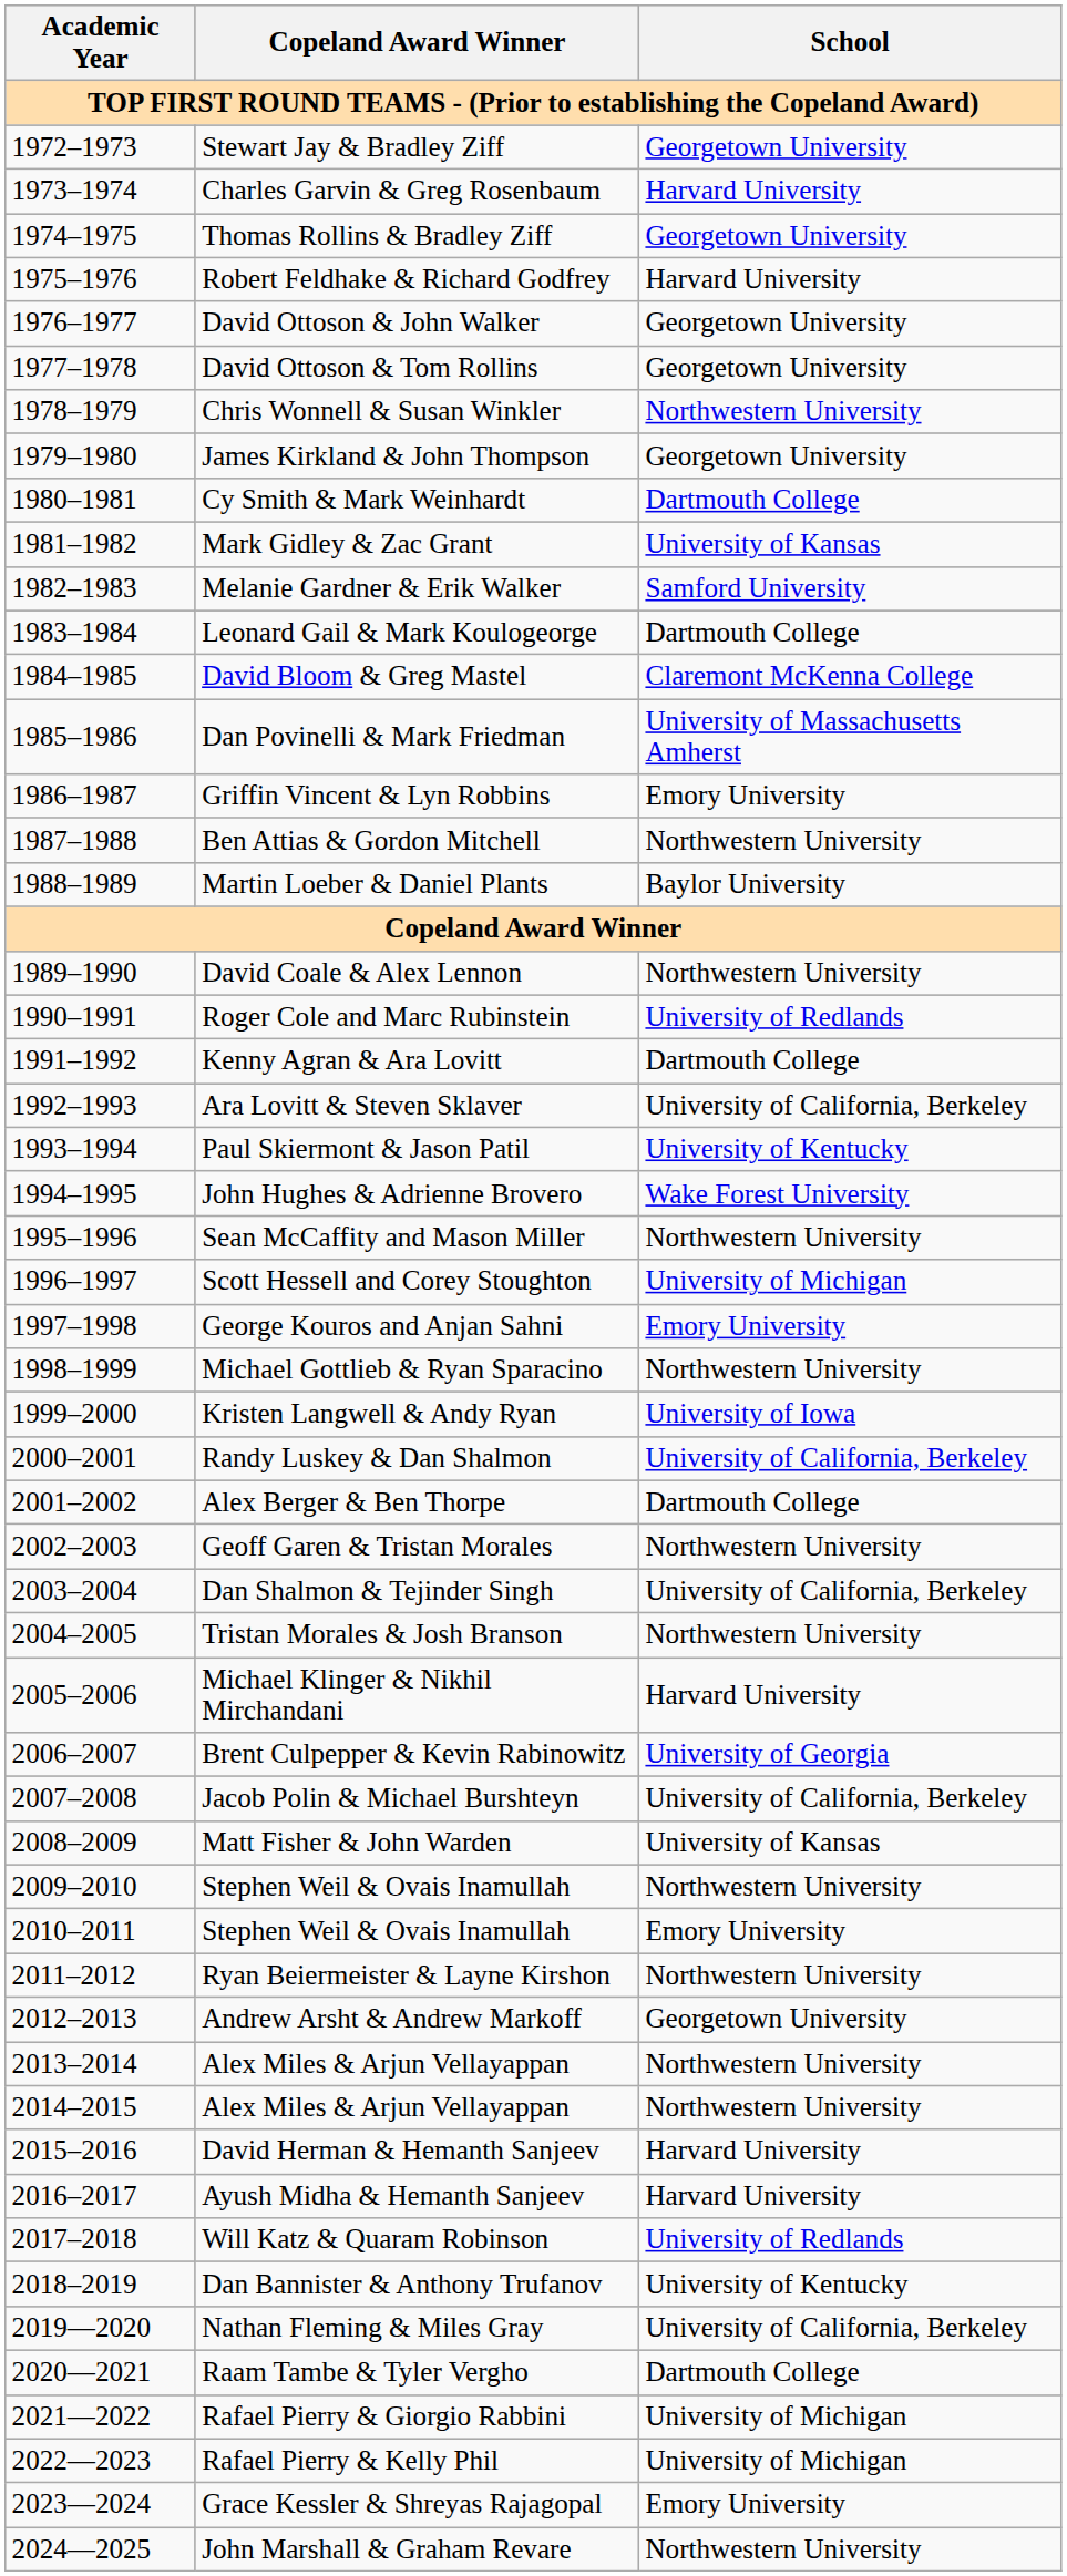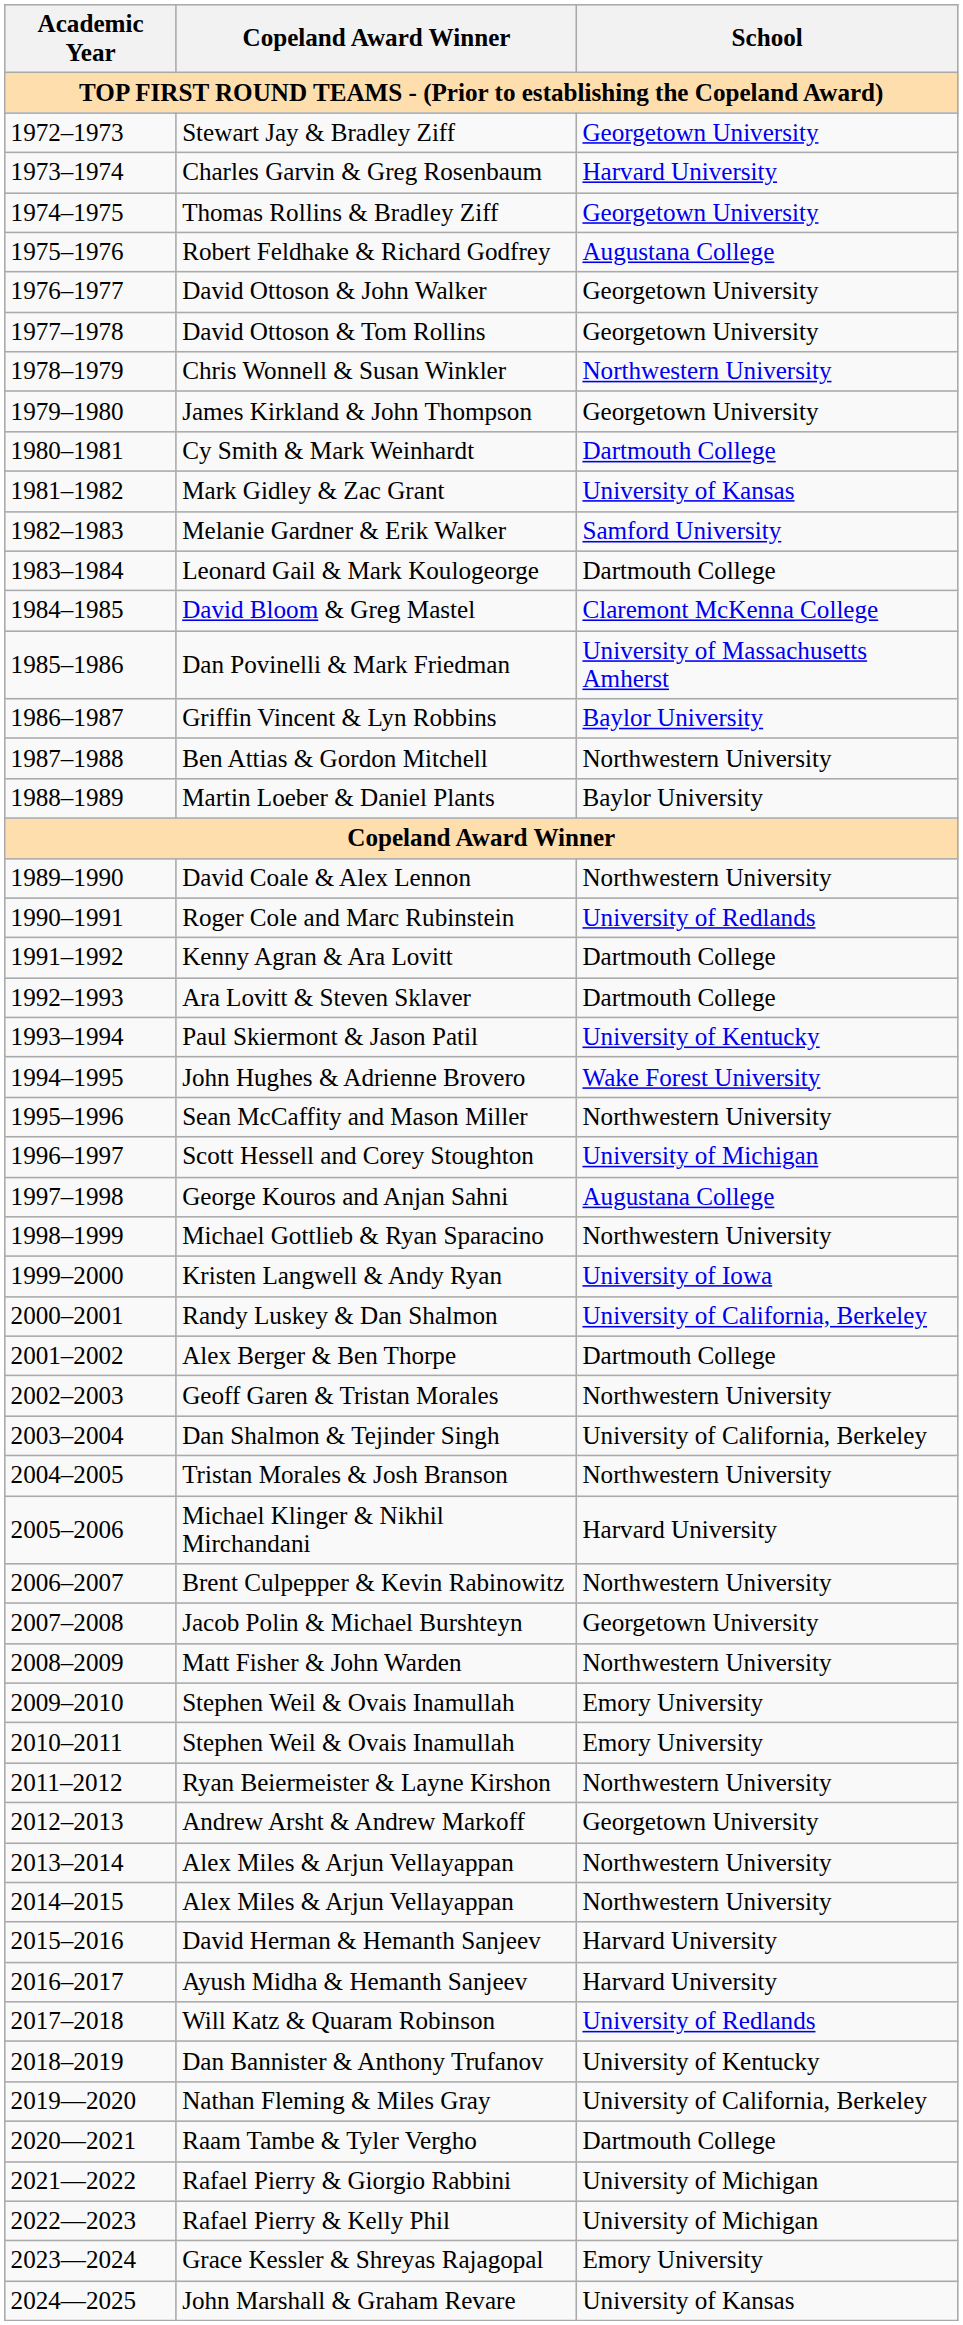Robert Feldhake & Richard Godfrey | School: Harvard University -> Augustana College
Griffin Vincent & Lyn Robbins | School: Emory University -> Baylor University
Ara Lovitt & Steven Sklaver | School: University of California, Berkeley -> Dartmouth College
George Kouros and Anjan Sahni | School: Emory University -> Augustana College
Brent Culpepper & Kevin Rabinowitz | School: University of Georgia -> Northwestern University
Jacob Polin & Michael Burshteyn | School: University of California, Berkeley -> Georgetown University
Matt Fisher & John Warden | School: University of Kansas -> Northwestern University
2009–2010 / Stephen Weil & Ovais Inamullah | School: Northwestern University -> Emory University
John Marshall & Graham Revare | School: Northwestern University -> University of Kansas
